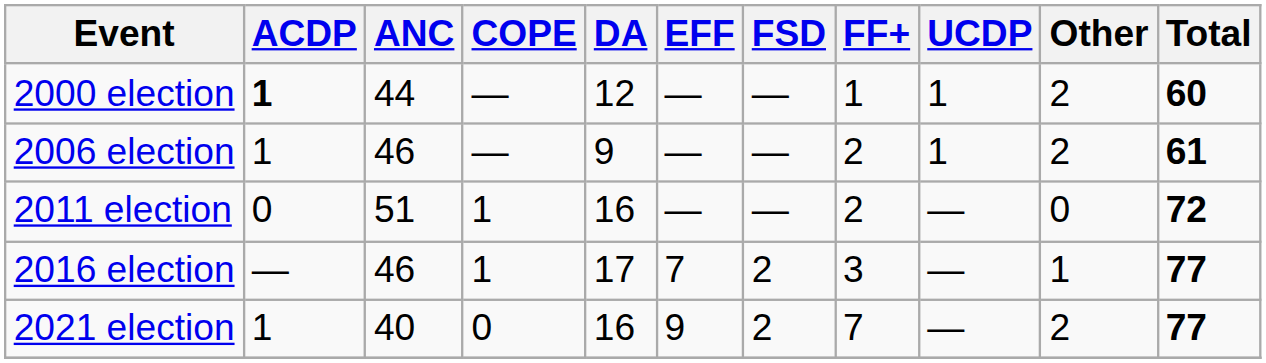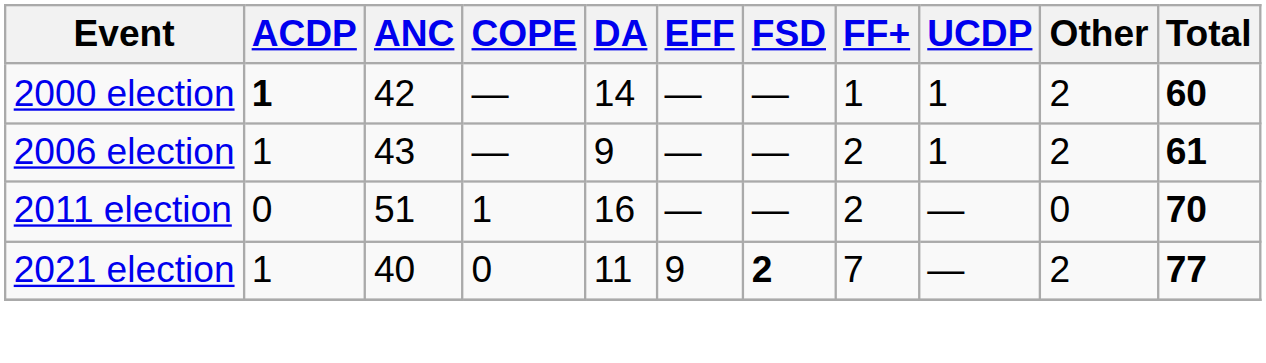2000 election | ANC: 44 -> 42
2000 election | DA: 12 -> 14
2006 election | ANC: 46 -> 43
2011 election | Total: 72 -> 70
- row: 2016 election | — | 46 | 1 | 17 | 7 | 2 | 3 | — | 1 | 77
2021 election | DA: 16 -> 11
2021 election | FSD: normal -> bold
